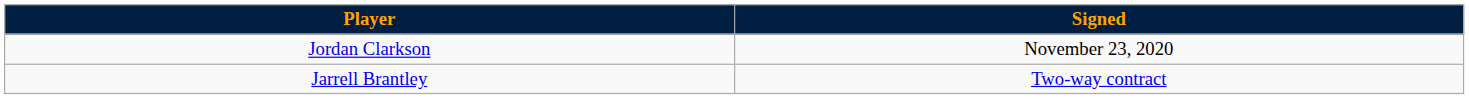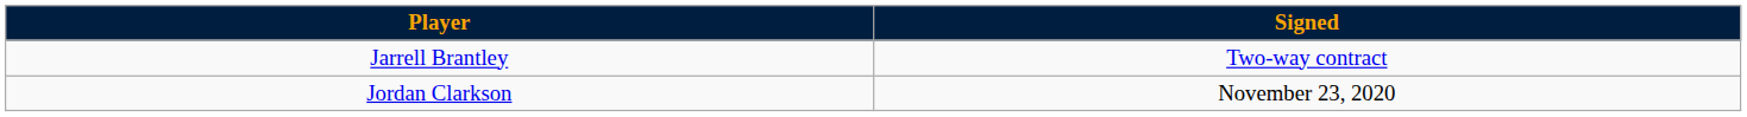rows swapped: Jordan Clarkson <-> Jarrell Brantley
